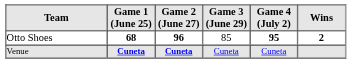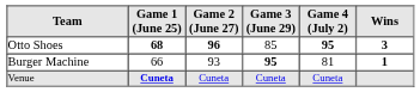Otto Shoes | Wins: 2 -> 3
+ row: Burger Machine | 66 | 93 | 95 | 81 | 1
Venue | Game 2 (June 27): bold -> normal
